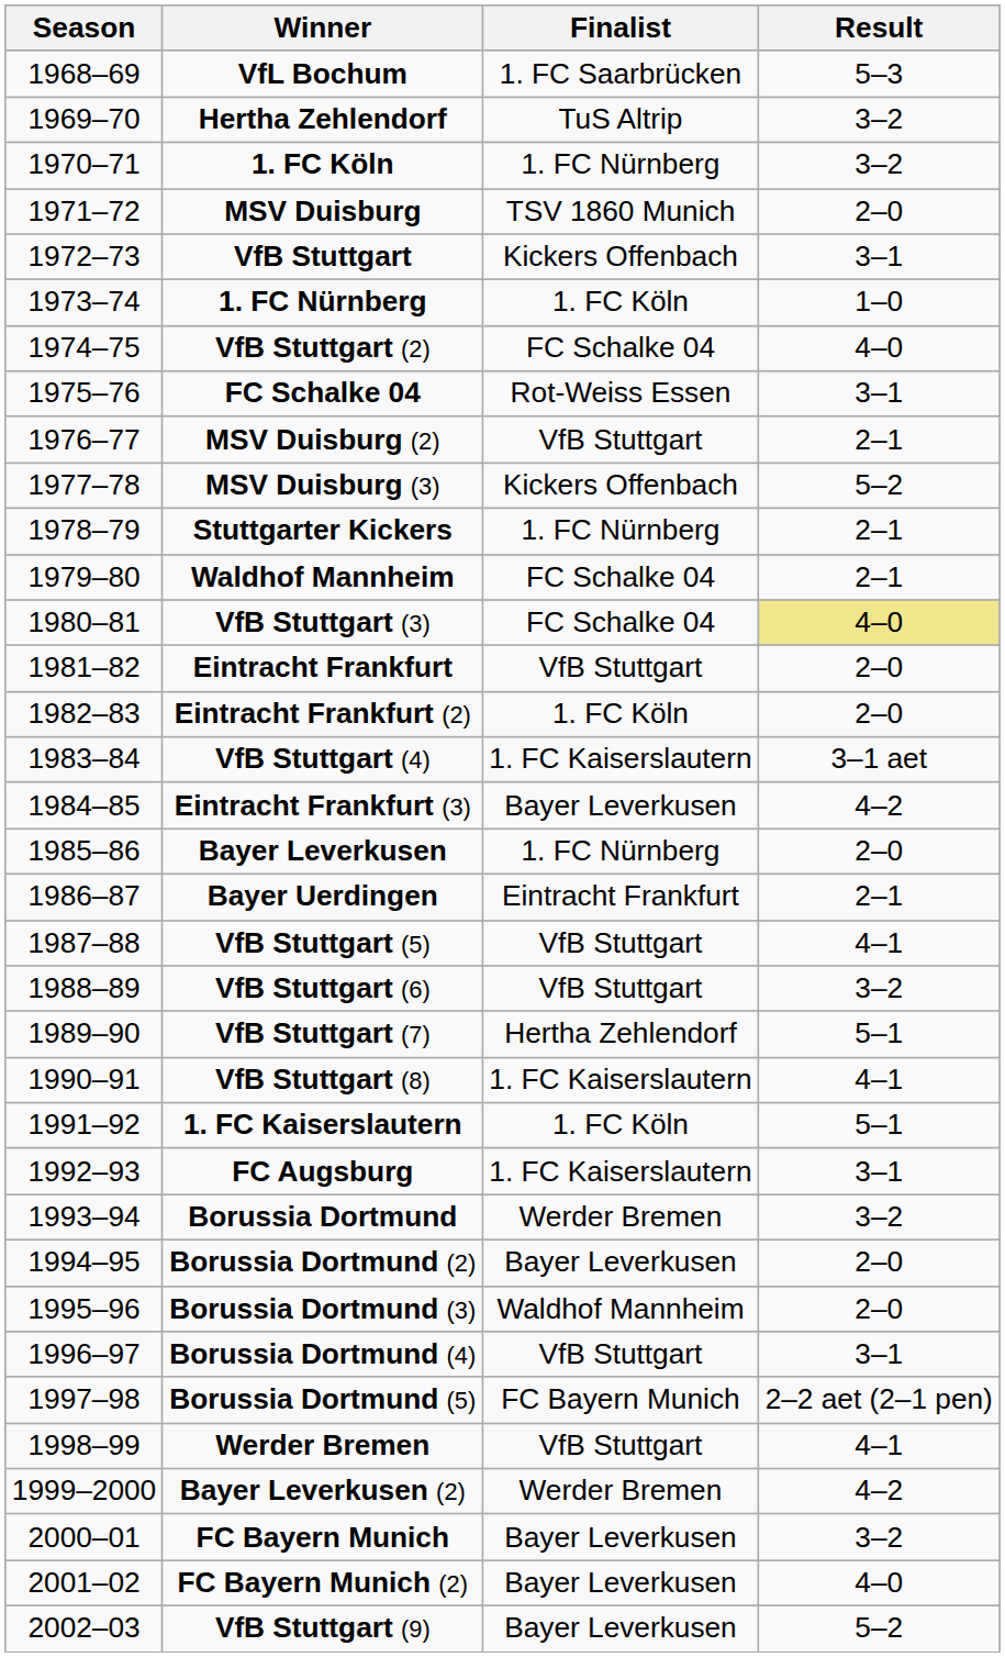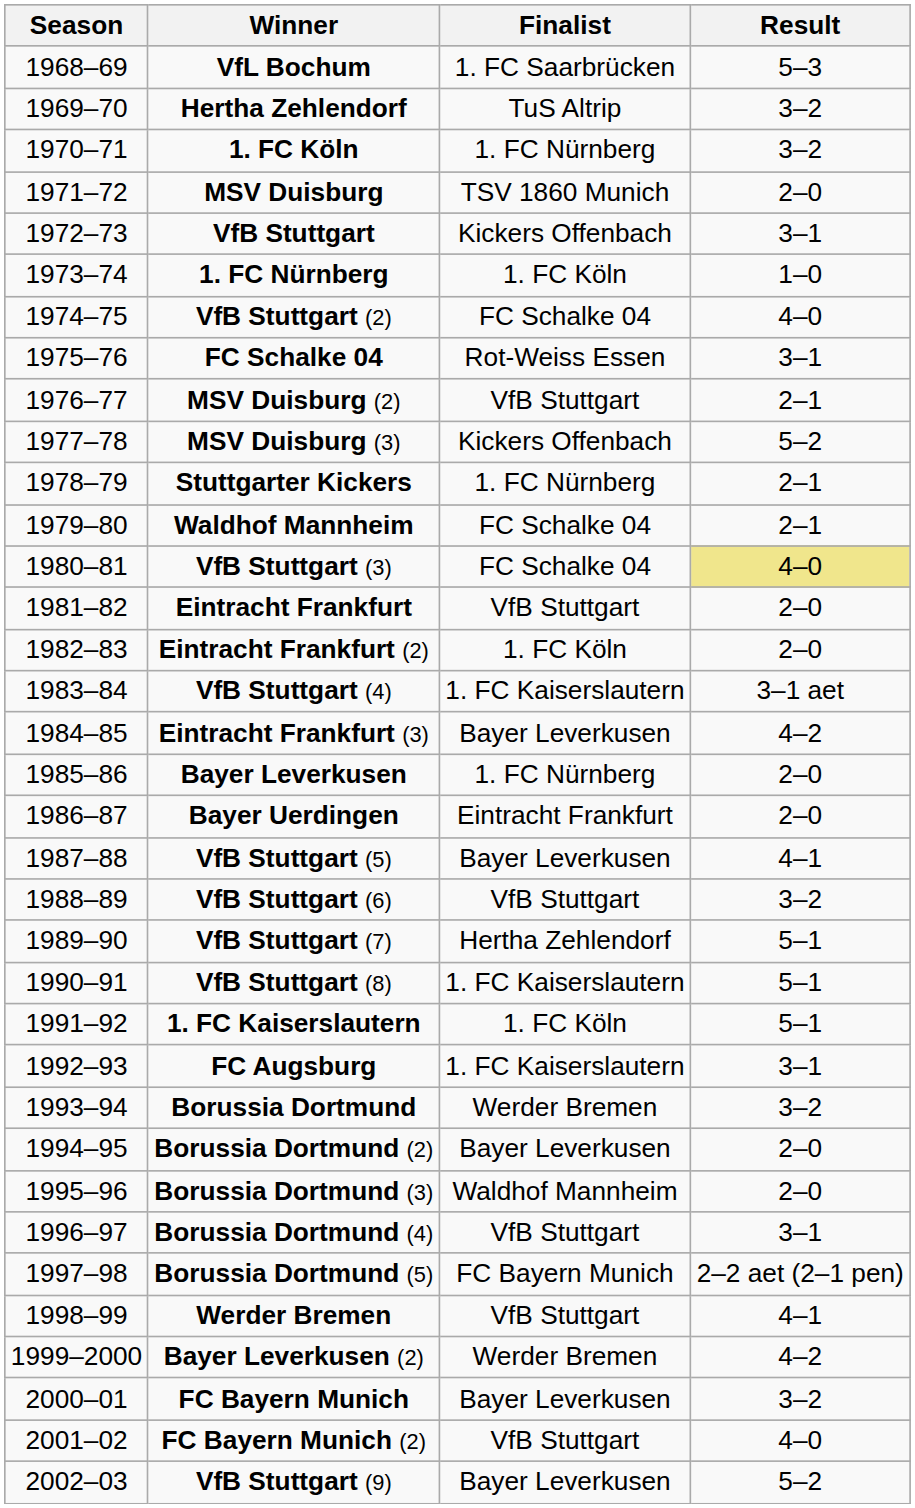Bayer Uerdingen | Result: 2–1 -> 2–0
VfB Stuttgart (5) | Finalist: VfB Stuttgart -> Bayer Leverkusen
VfB Stuttgart (8) | Result: 4–1 -> 5–1
FC Bayern Munich (2) | Finalist: Bayer Leverkusen -> VfB Stuttgart
